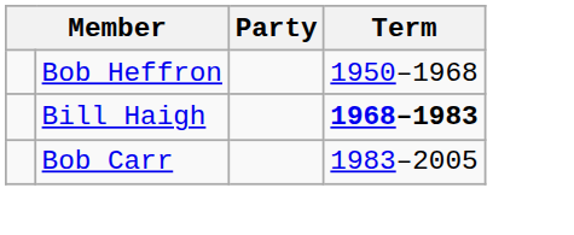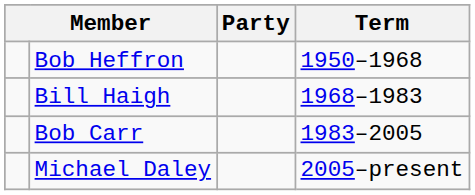Bill Haigh | Term: bold -> normal
+ row: Michael Daley | 2005–present
